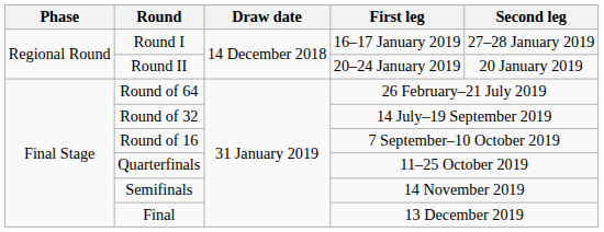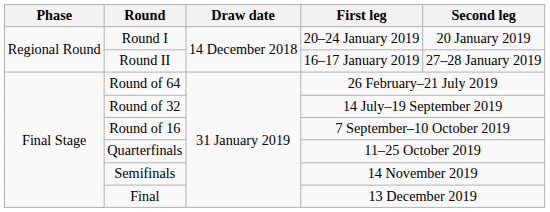Round I | First leg: 16–17 January 2019 -> 20–24 January 2019
Round I | Second leg: 27–28 January 2019 -> 20 January 2019
Round II | First leg: 20–24 January 2019 -> 16–17 January 2019
Round II | Second leg: 20 January 2019 -> 27–28 January 2019
